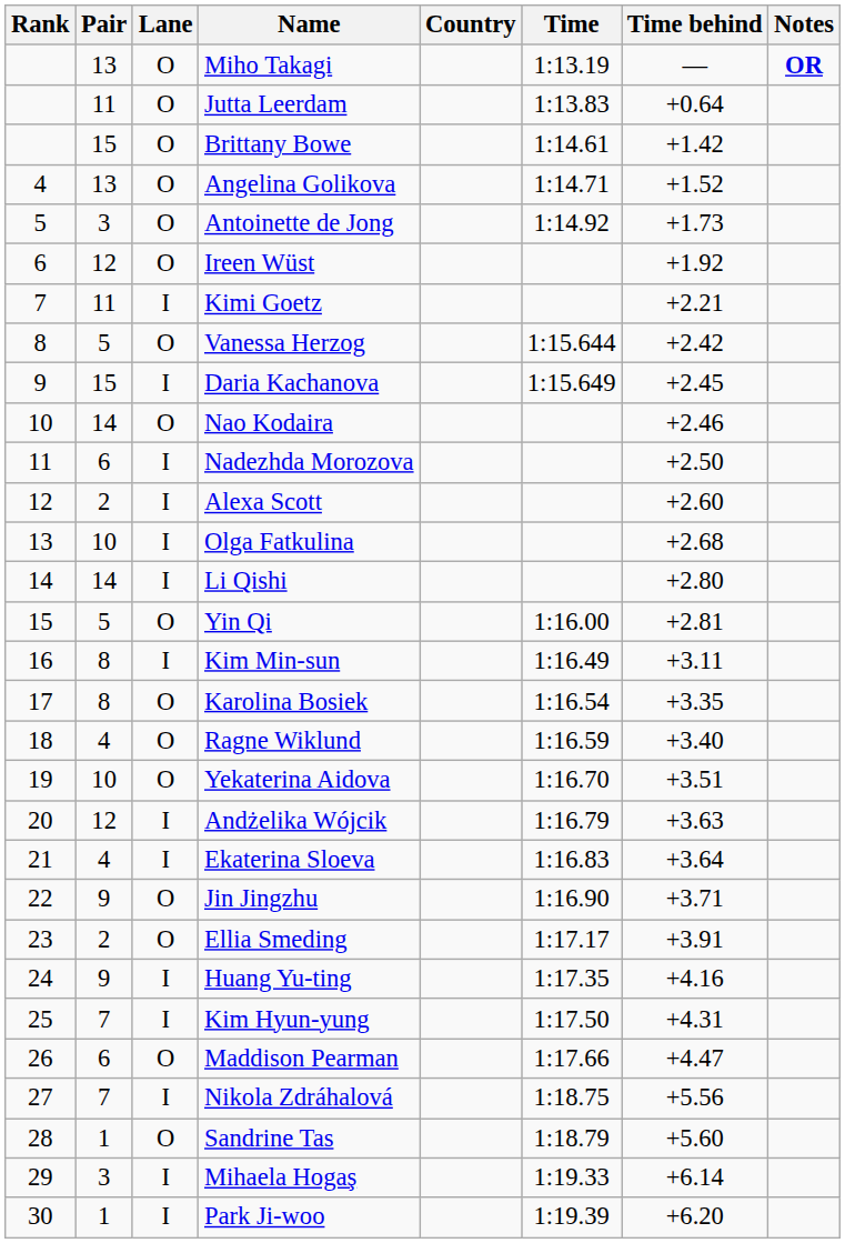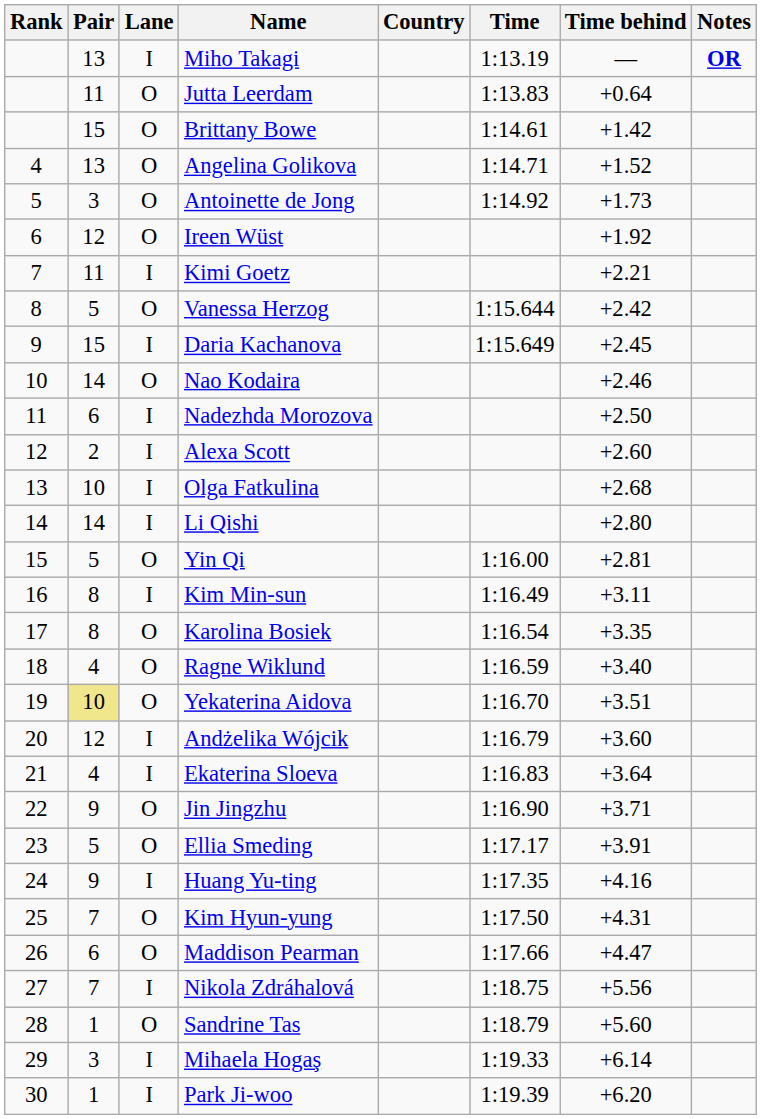Miho Takagi | Lane: O -> I
Yekaterina Aidova | Pair: no background -> khaki background
Andżelika Wójcik | Time behind: +3.63 -> +3.60
Ellia Smeding | Pair: 2 -> 5
Kim Hyun-yung | Lane: I -> O
